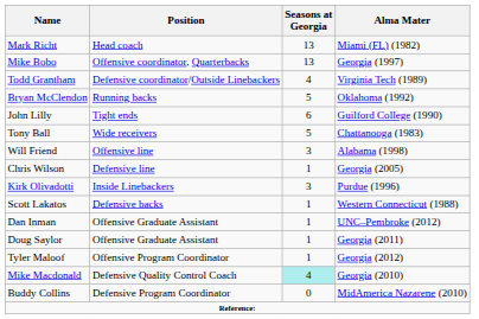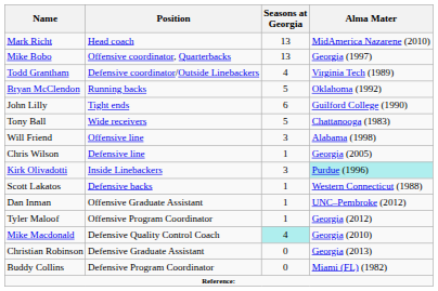Mark Richt | Alma Mater: Miami (FL) (1982) -> MidAmerica Nazarene (2010)
Kirk Olivadotti | Alma Mater: no background -> paleturquoise background
- row: Doug Saylor | Offensive Graduate Assistant | 1 | Georgia (2011)
+ row: Christian Robinson | Defensive Graduate Assistant | 0 | Georgia (2013)
Buddy Collins | Alma Mater: MidAmerica Nazarene (2010) -> Miami (FL) (1982)
